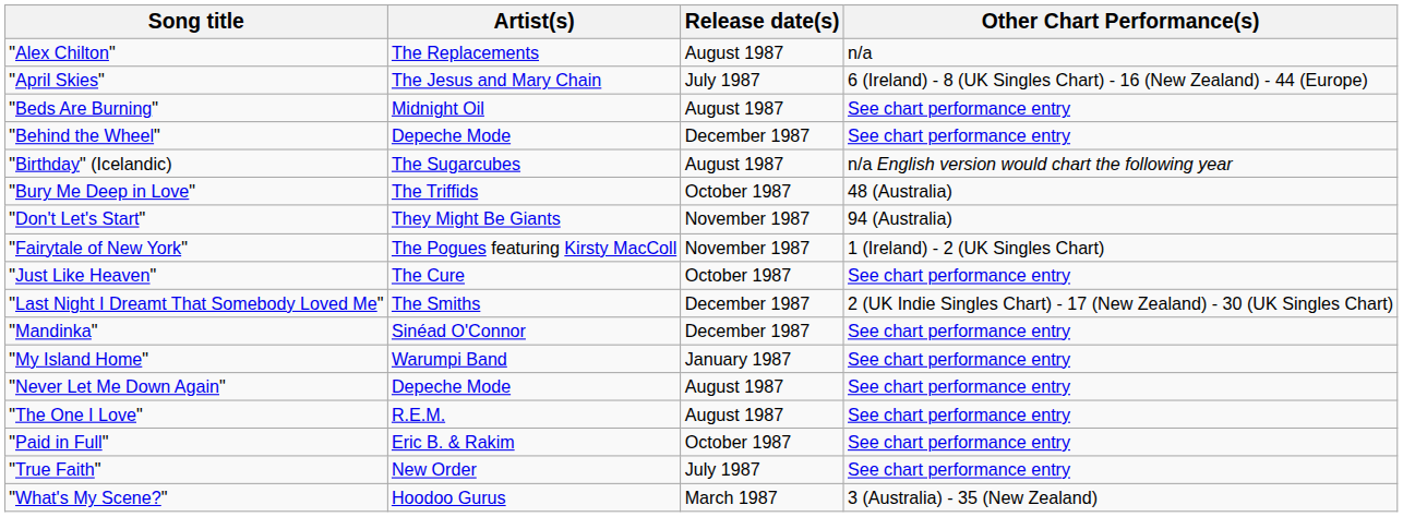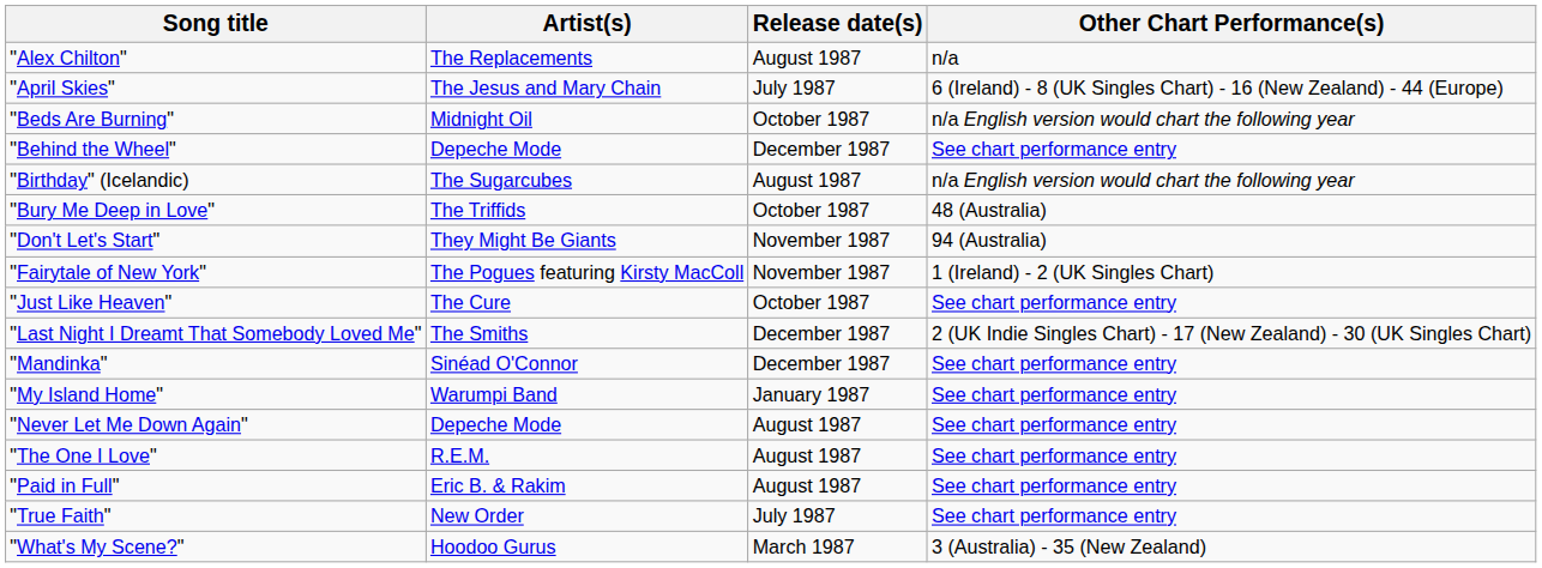"Beds Are Burning" | Release date(s): August 1987 -> October 1987
"Beds Are Burning" | Other Chart Performance(s): See chart performance entry -> n/a English version would chart the following year
"Paid in Full" | Release date(s): October 1987 -> August 1987
